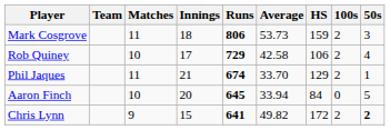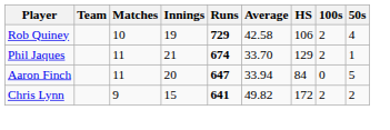- row: Mark Cosgrove | 11 | 18 | 806 | 53.73 | 159 | 2 | 3
Rob Quiney | Innings: 17 -> 19
Aaron Finch | Matches: 10 -> 11
Aaron Finch | Runs: 645 -> 647
Chris Lynn | 50s: bold -> normal
